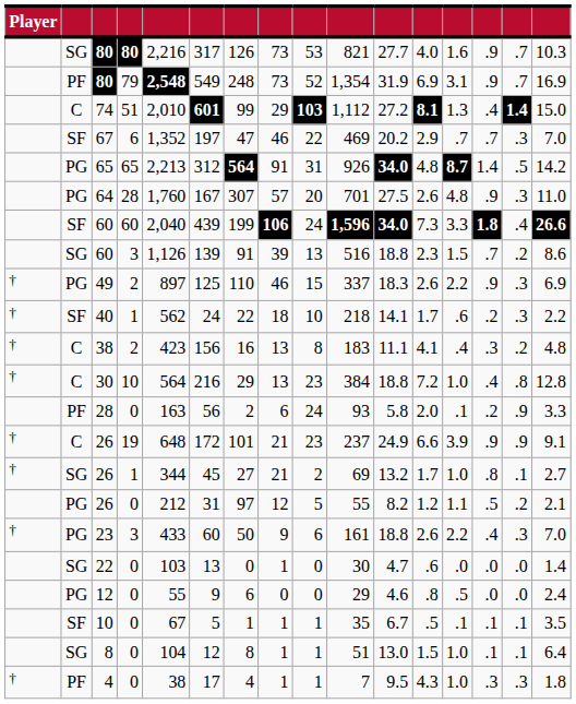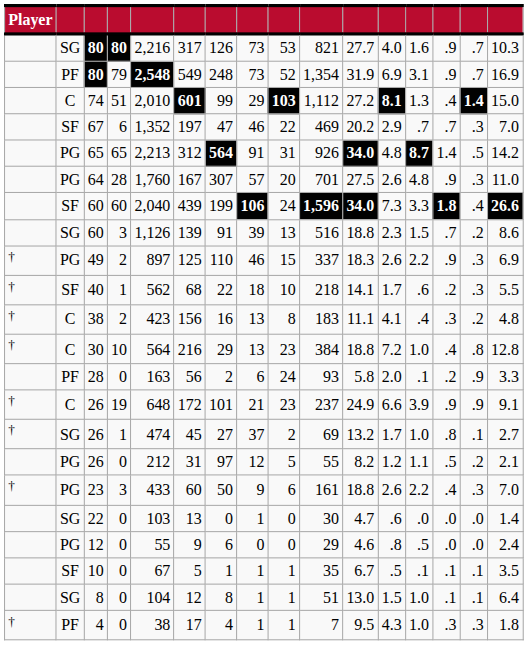40 | column 6: 24 -> 68
40 | column 16: 2.2 -> 5.5
26 / 1 | column 5: 344 -> 474
26 / 1 | column 8: 21 -> 37
